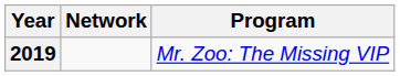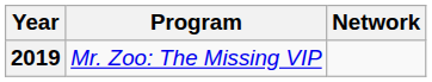columns swapped: Program <-> Network
